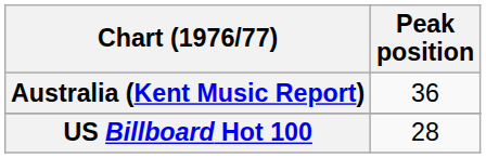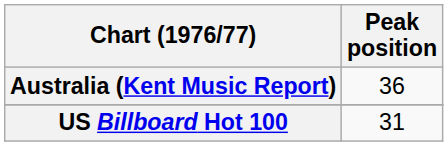US Billboard Hot 100 | Peak position: 28 -> 31
